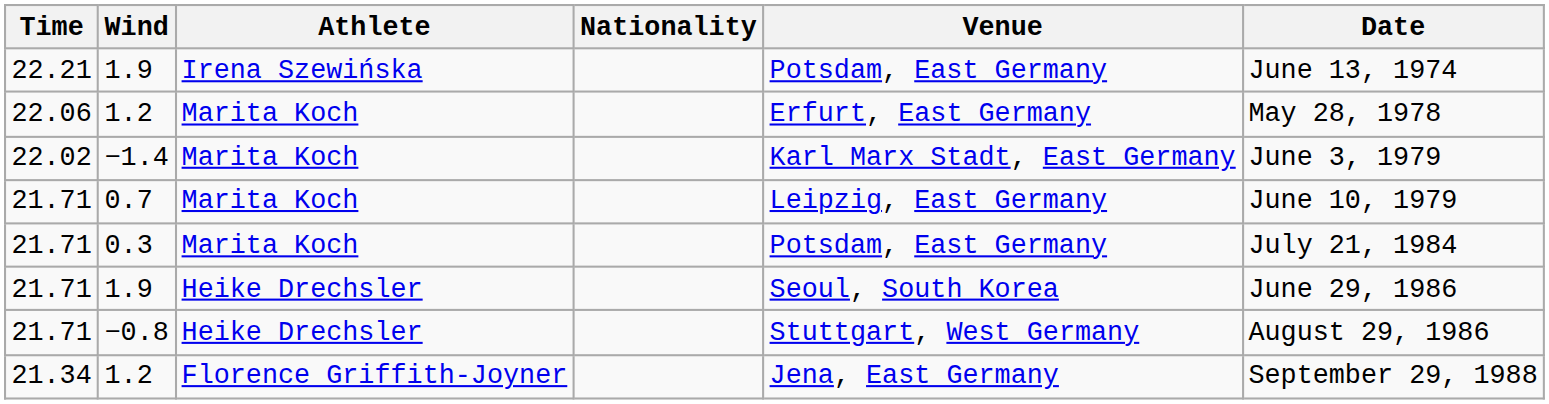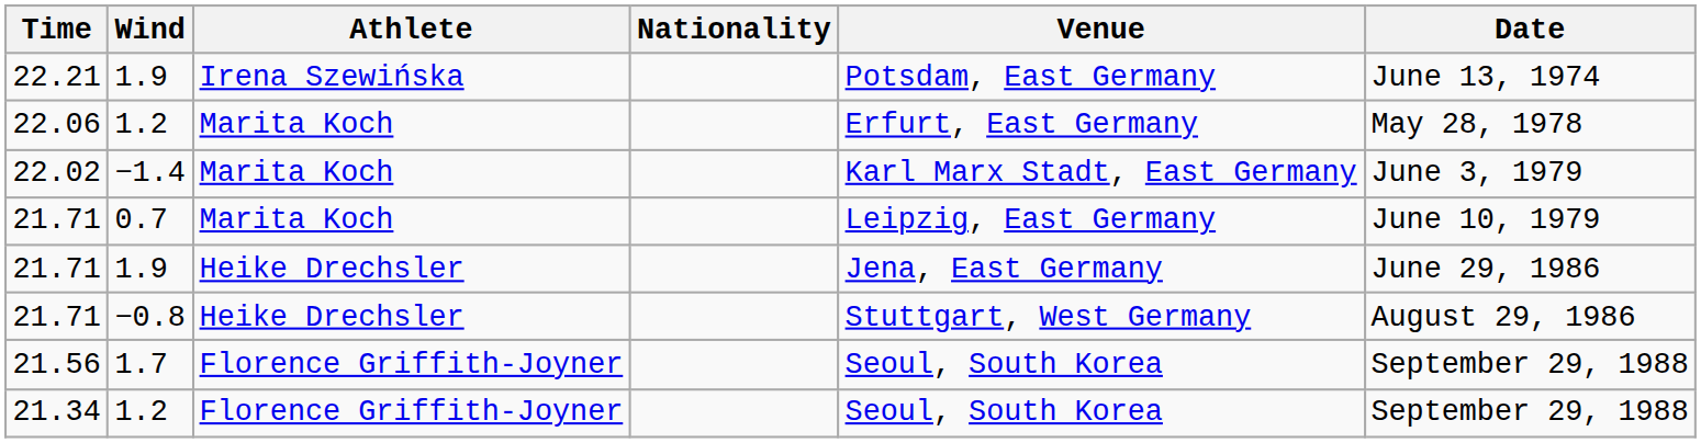- row: 21.71 | 0.3 | Marita Koch | Potsdam, East Germany | July 21, 1984
21.71 / 1.9 | Venue: Seoul, South Korea -> Jena, East Germany
+ row: 21.56 | 1.7 | Florence Griffith-Joyner | Seoul, South Korea | September 29, 1988
21.34 / 1.2 | Venue: Jena, East Germany -> Seoul, South Korea
